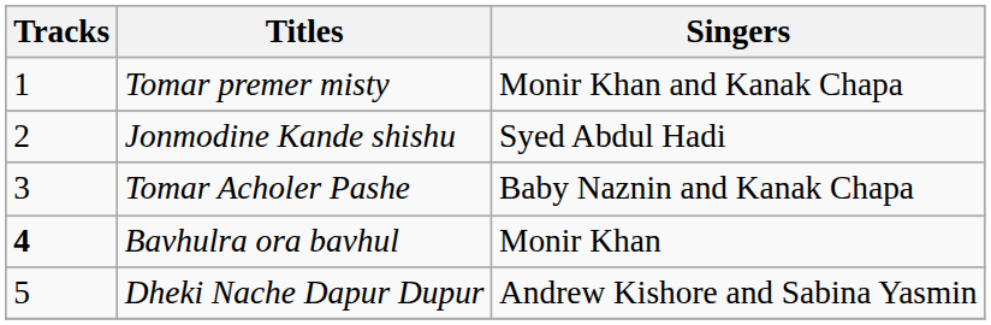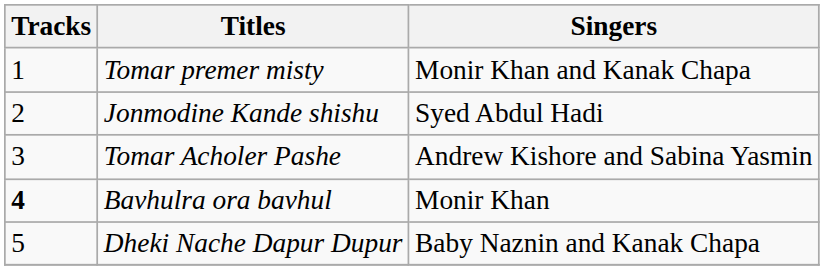Tomar Acholer Pashe | Singers: Baby Naznin and Kanak Chapa -> Andrew Kishore and Sabina Yasmin
Dheki Nache Dapur Dupur | Singers: Andrew Kishore and Sabina Yasmin -> Baby Naznin and Kanak Chapa
